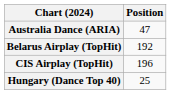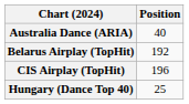Australia Dance (ARIA) | Position: 47 -> 40
